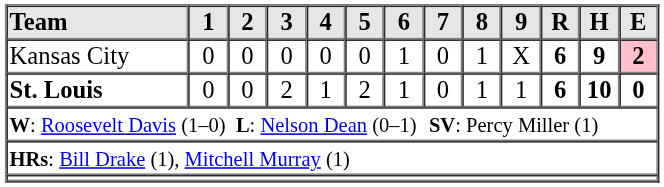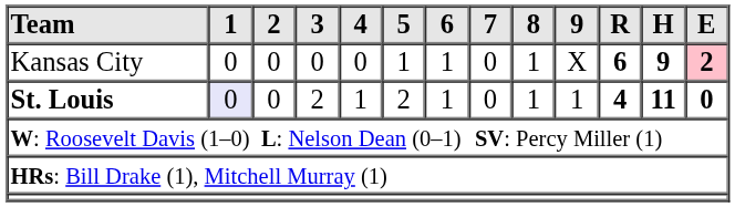Kansas City | 5: 0 -> 1
St. Louis | 1: no background -> lavender background
St. Louis | R: 6 -> 4
St. Louis | H: 10 -> 11
